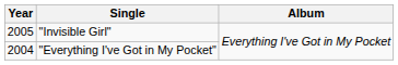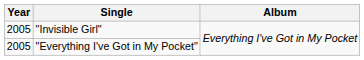"Everything I've Got in My Pocket" | Year: 2004 -> 2005
